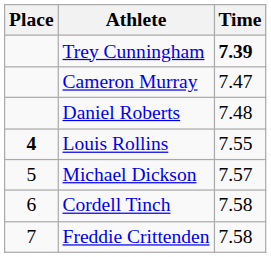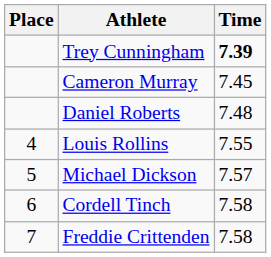Cameron Murray | Time: 7.47 -> 7.45
Louis Rollins | Place: bold -> normal
